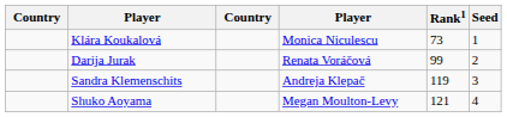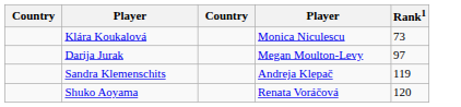- column: Seed | 1 | 2 | 3 | 4
Darija Jurak | column 4: Renata Voráčová -> Megan Moulton-Levy
Darija Jurak | Rank1: 99 -> 97
Shuko Aoyama | column 4: Megan Moulton-Levy -> Renata Voráčová
Shuko Aoyama | Rank1: 121 -> 120
